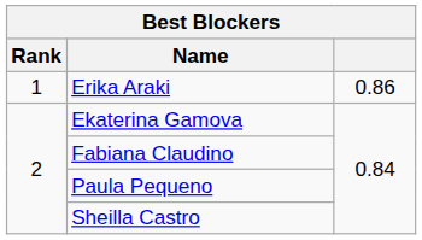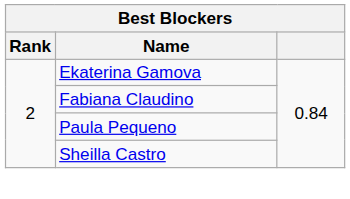- row: 1 | Erika Araki | 0.86
